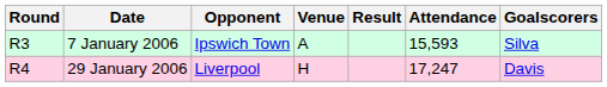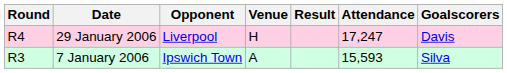rows swapped: 7 January 2006 <-> 29 January 2006
